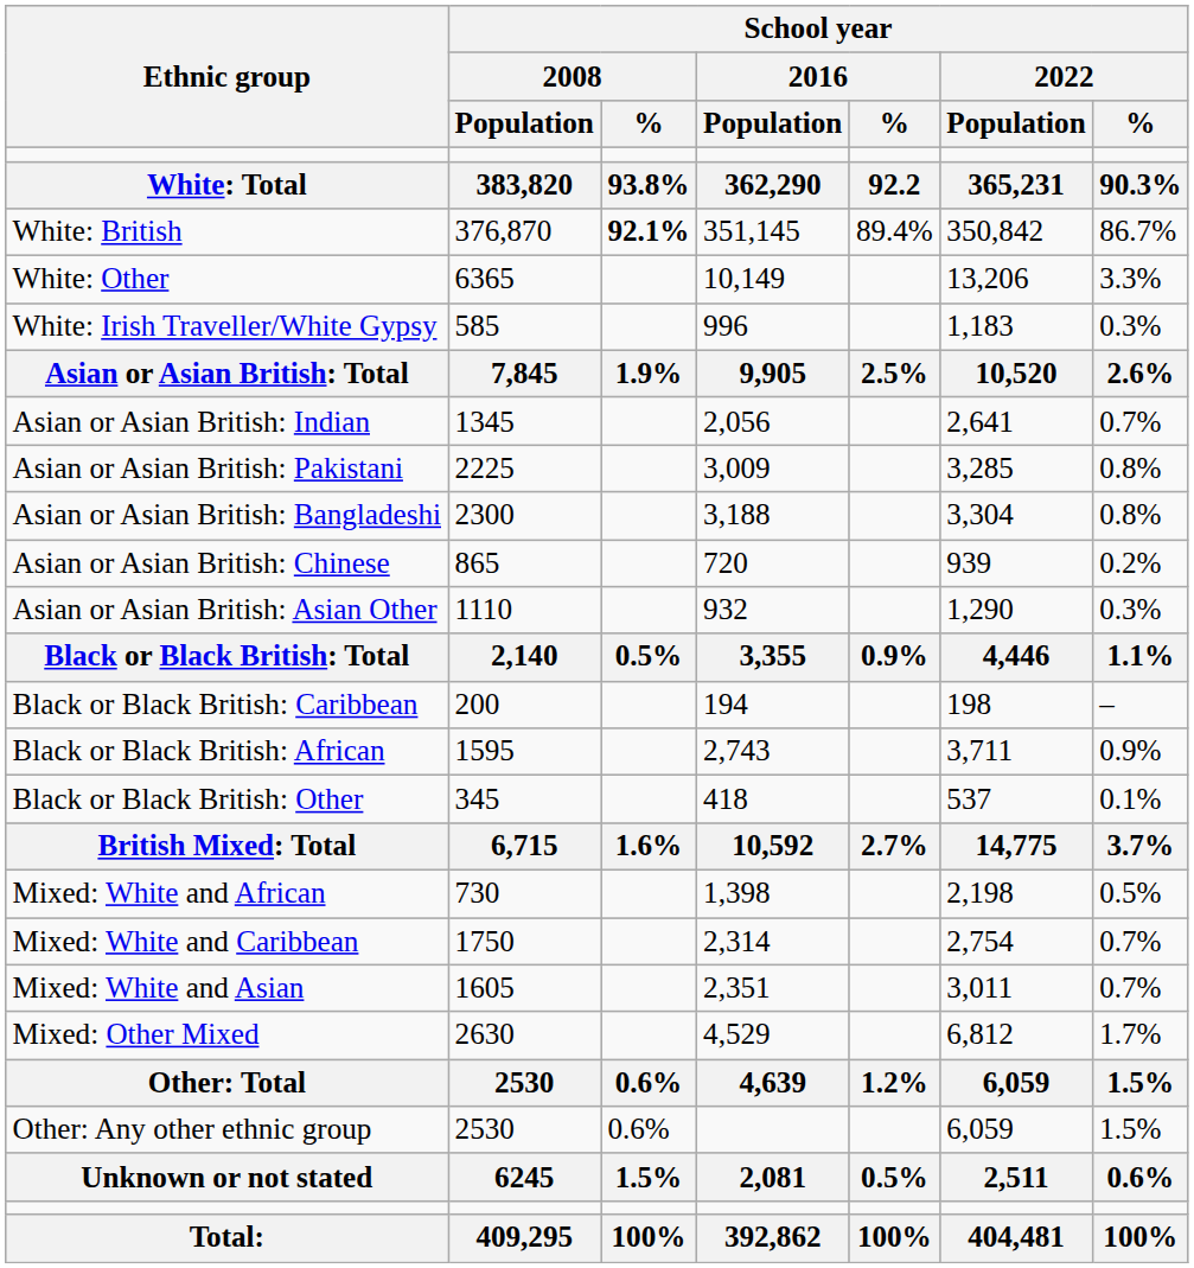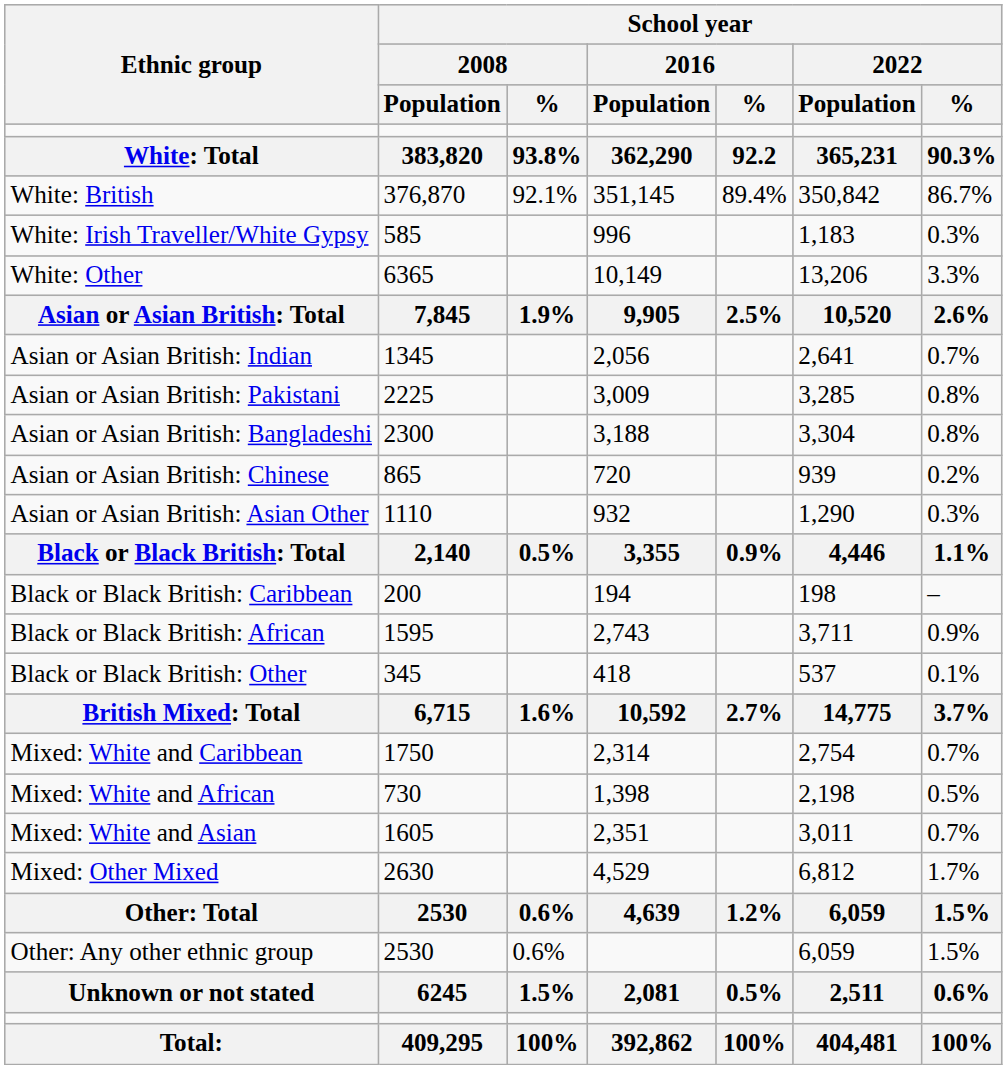White: British | School year / 2008 / %: bold -> normal
rows swapped: White: Irish Traveller/White Gypsy <-> White: Other
rows swapped: Mixed: White and Caribbean <-> Mixed: White and African
